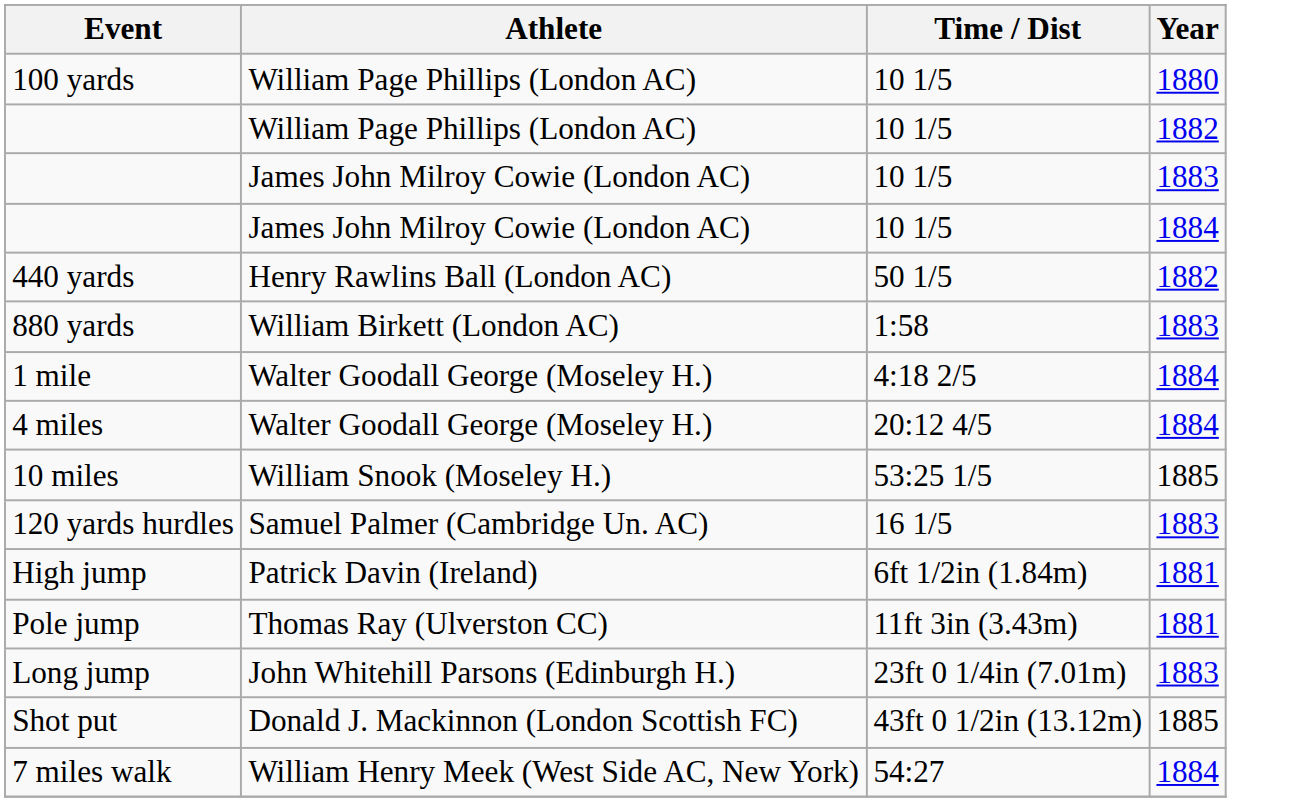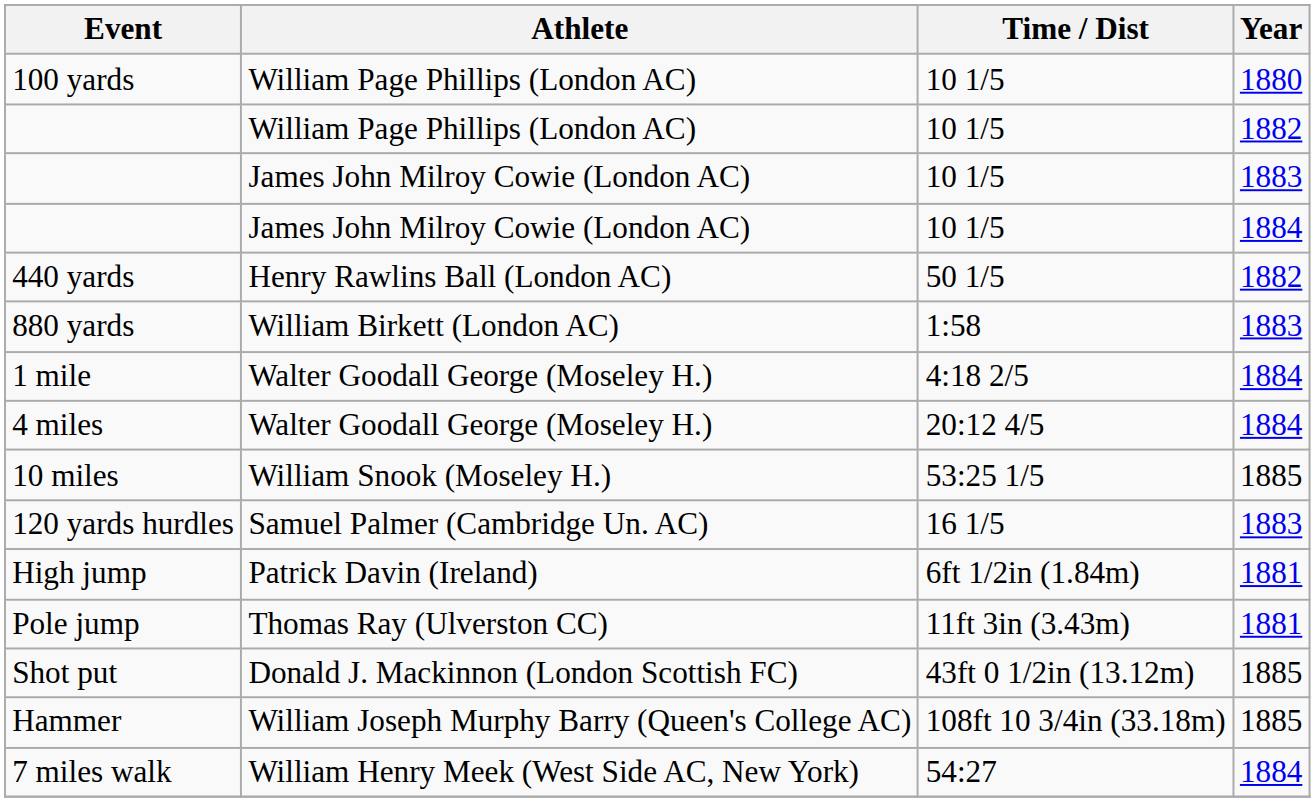- row: Long jump | John Whitehill Parsons (Edinburgh H.) | 23ft 0 1/4in (7.01m) | 1883
+ row: Hammer | William Joseph Murphy Barry (Queen's College AC) | 108ft 10 3/4in (33.18m) | 1885
